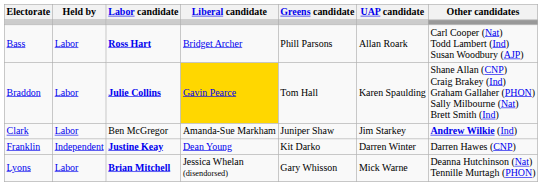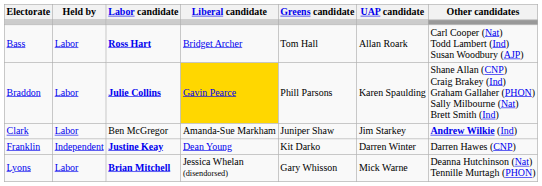Bass | Greens candidate: Phill Parsons -> Tom Hall
Braddon | Greens candidate: Tom Hall -> Phill Parsons
